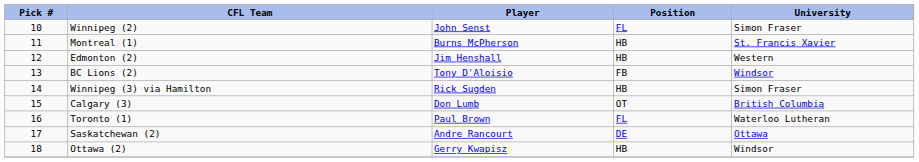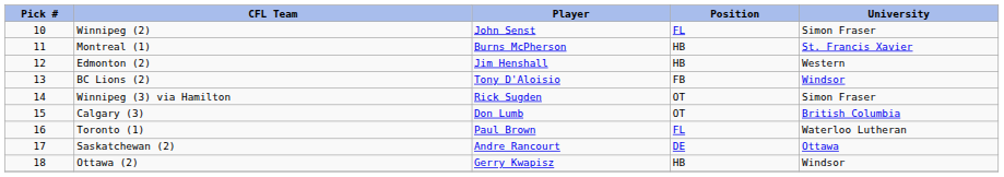Winnipeg (3) via Hamilton | Position: HB -> OT
